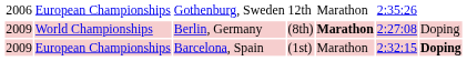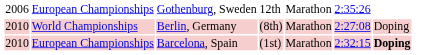World Championships | column 1: 2009 -> 2010
World Championships | column 5: bold -> normal
European Championships / Barcelona, Spain | column 1: 2009 -> 2010
